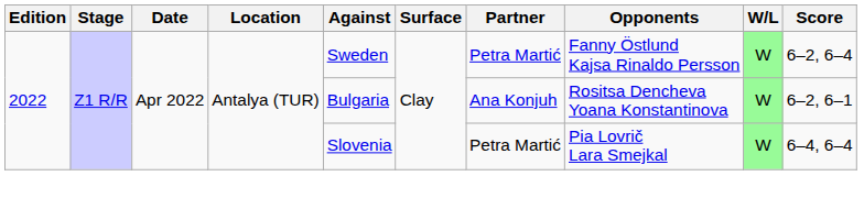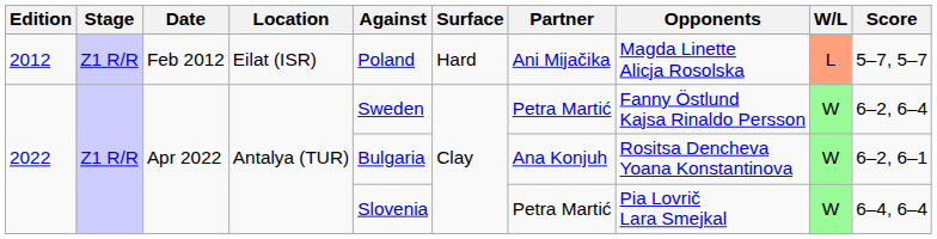+ row: 2012 | Z1 R/R | Feb 2012 | Eilat (ISR) | Poland | Hard | Ani Mijačika | Magda Linette Alicja Rosolska | L | 5–7, 5–7
